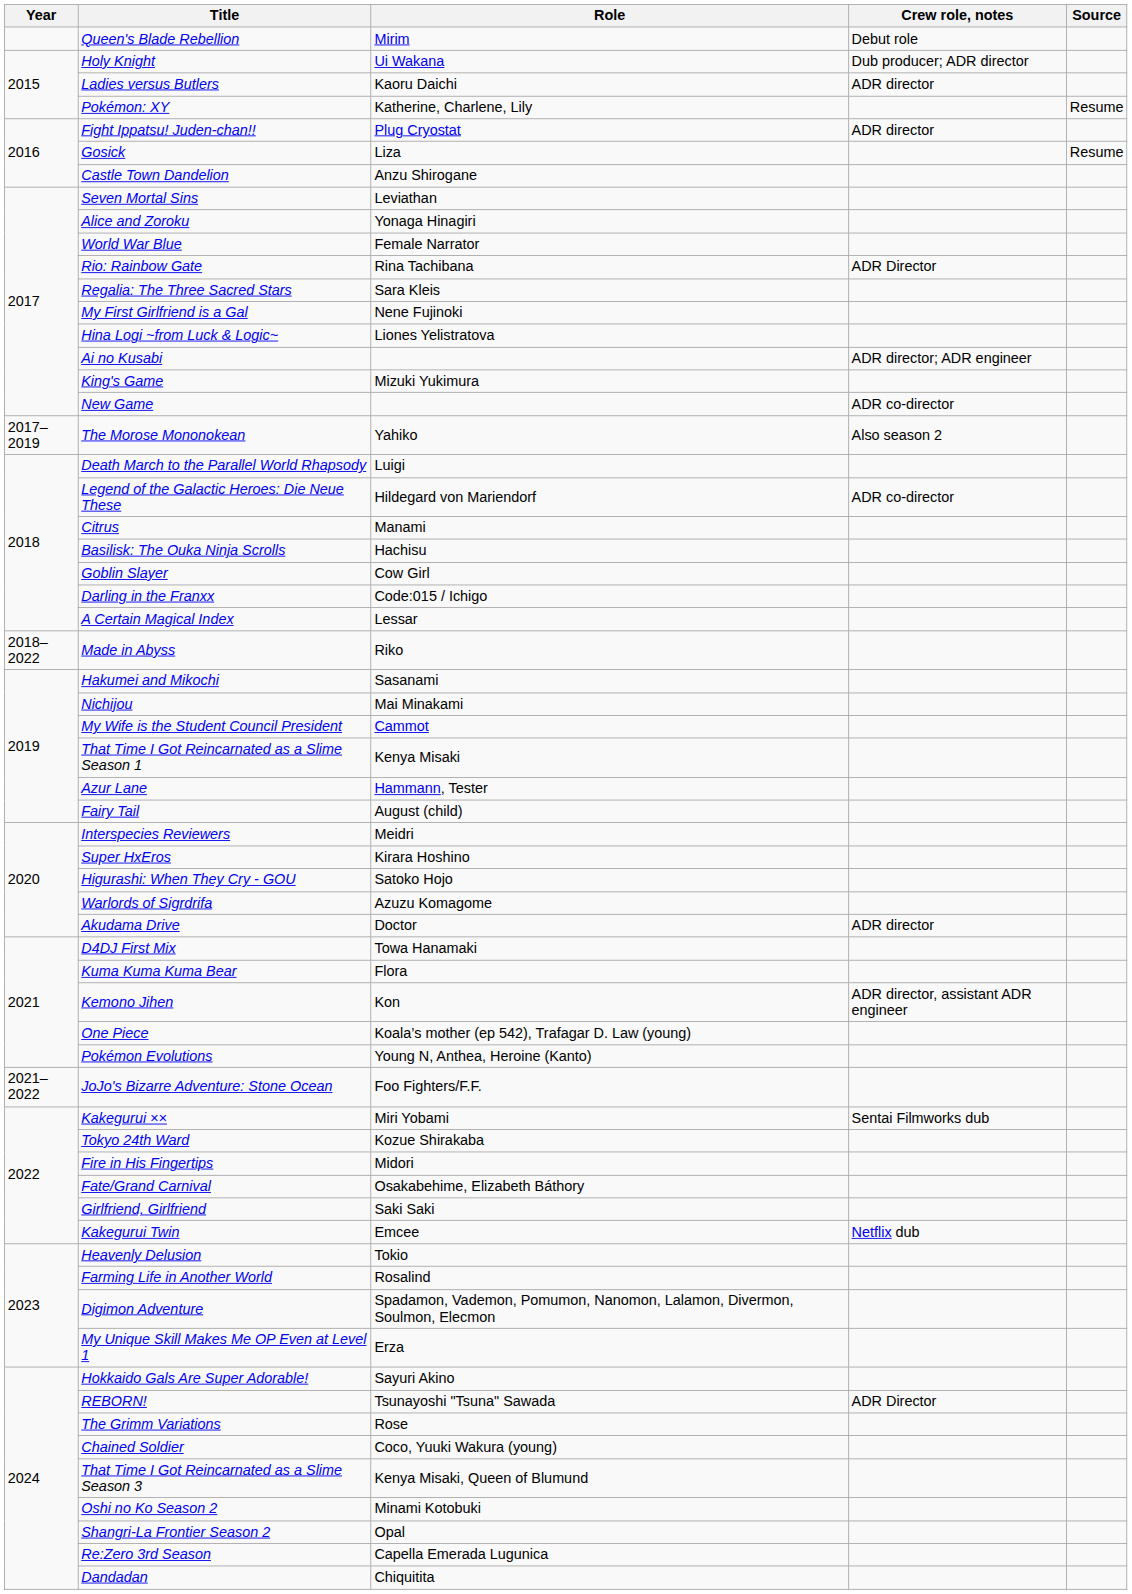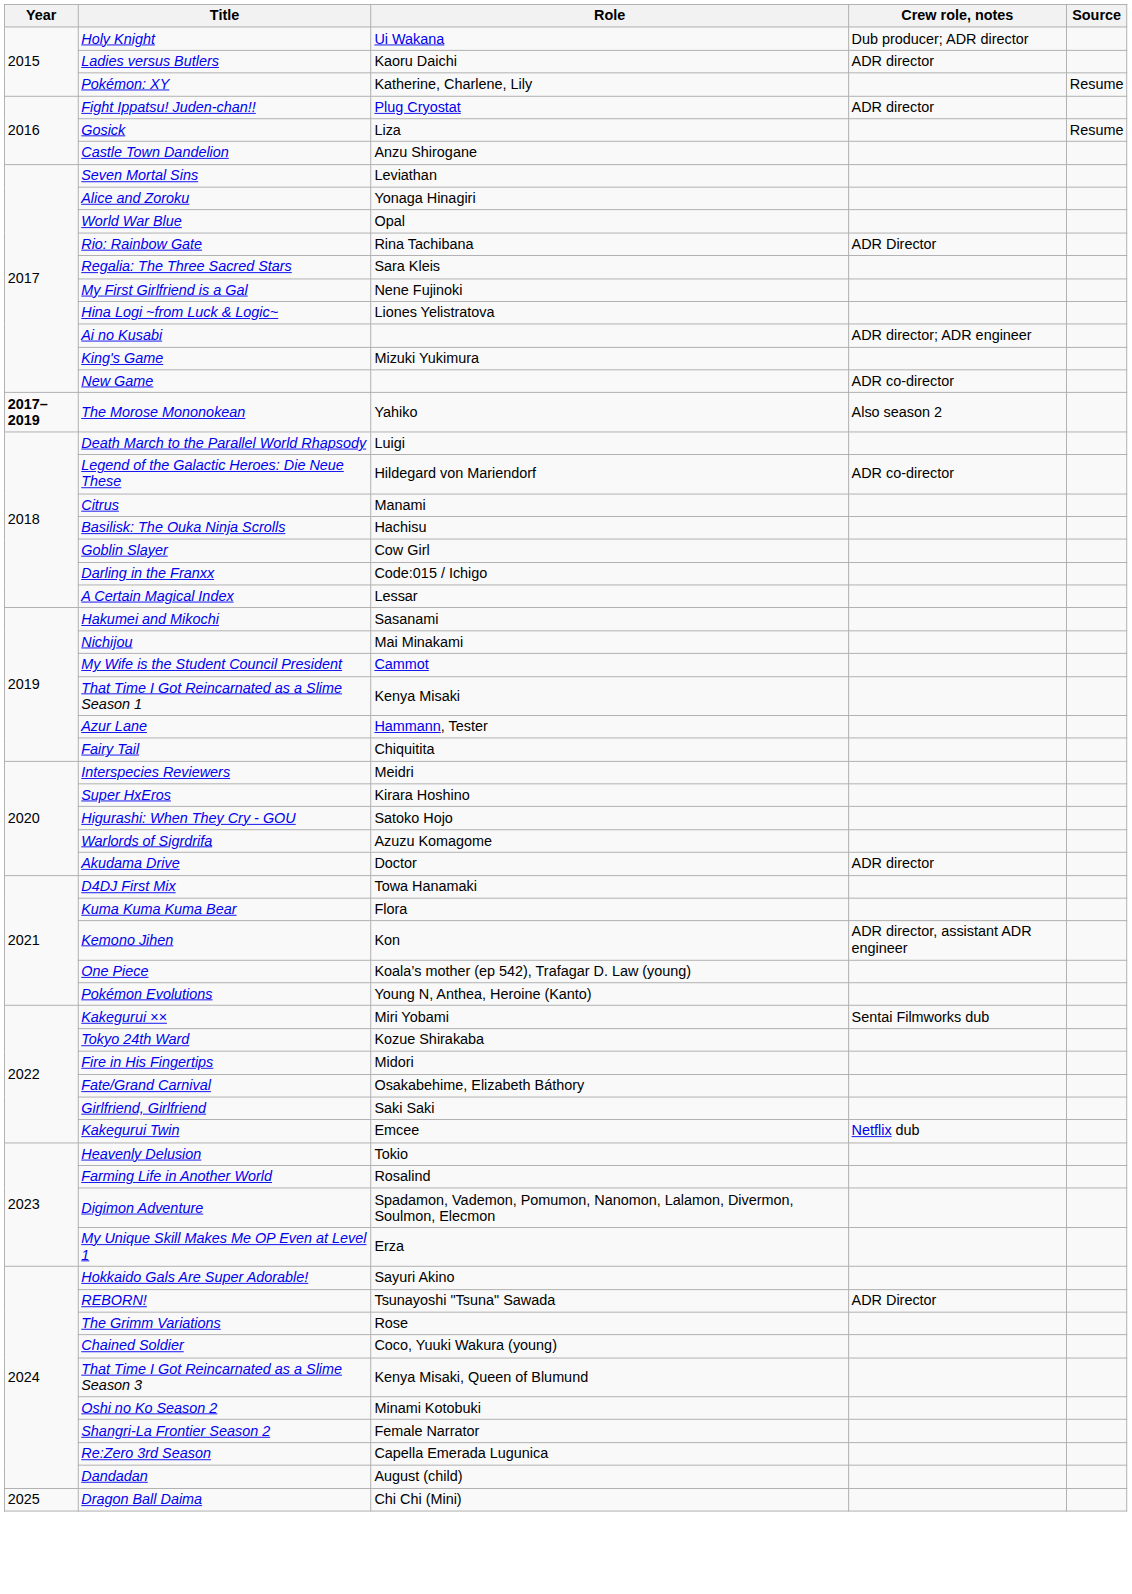- row: Queen's Blade Rebellion | Mirim | Debut role
World War Blue | Role: Female Narrator -> Opal
The Morose Mononokean | Year: normal -> bold
- row: 2018–2022 | Made in Abyss | Riko
Fairy Tail | Role: August (child) -> Chiquitita
- row: 2021–2022 | JoJo's Bizarre Adventure: Stone Ocean | Foo Fighters/F.F.
Shangri-La Frontier Season 2 | Role: Opal -> Female Narrator
Dandadan | Role: Chiquitita -> August (child)
+ row: 2025 | Dragon Ball Daima | Chi Chi (Mini)
